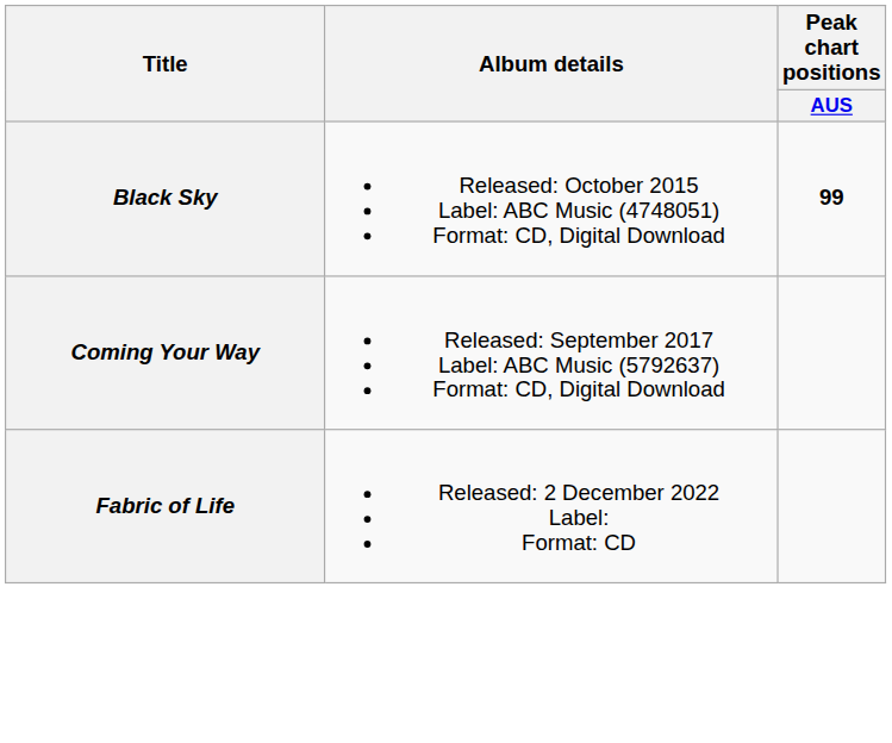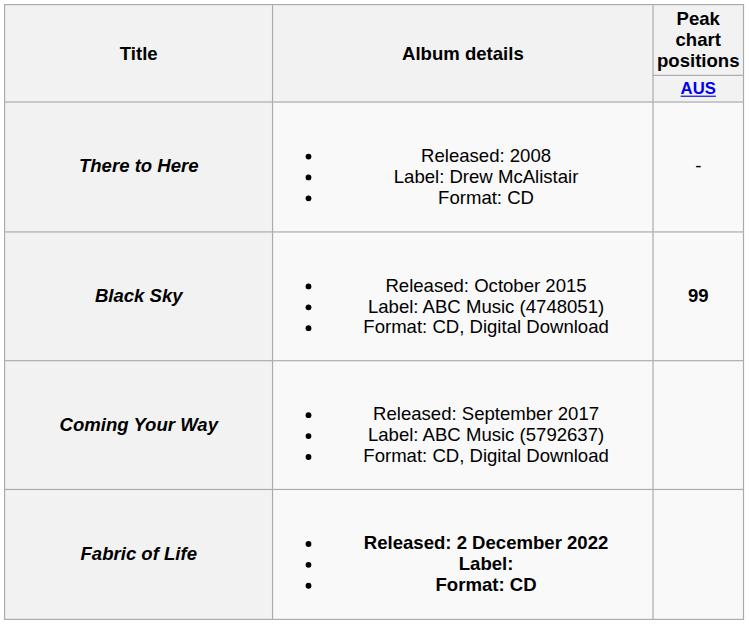+ row: There to Here | Released: 2008 Label: Drew McAlistair Format: CD | -
Fabric of Life | Album details: normal -> bold
